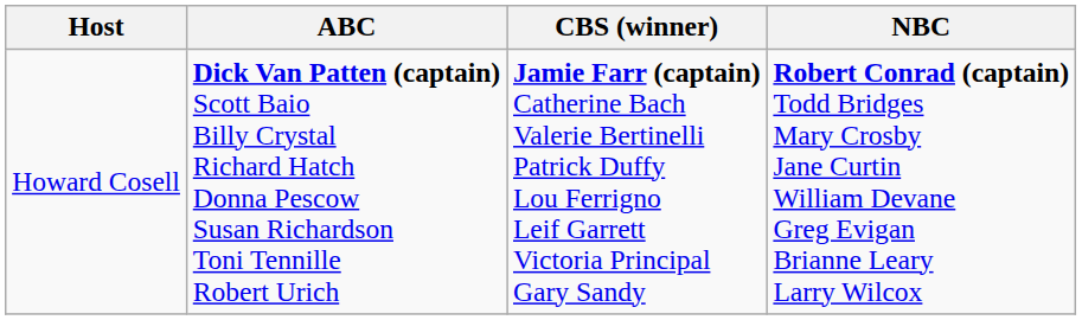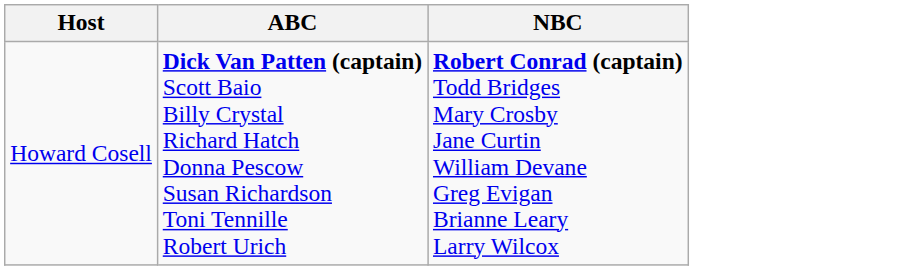- column: CBS (winner) | Jamie Farr (captain) Catherine Bach Valerie Bertinelli Patrick Duffy Lou Ferrigno Leif Garrett Victoria Principal Gary Sandy
